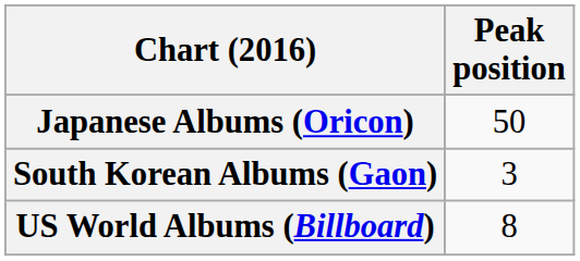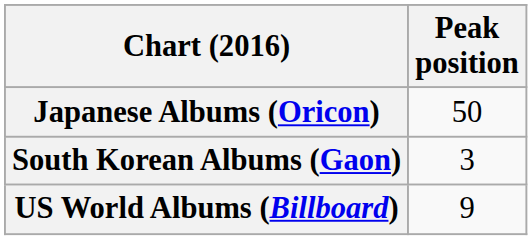US World Albums (Billboard) | Peak position: 8 -> 9
